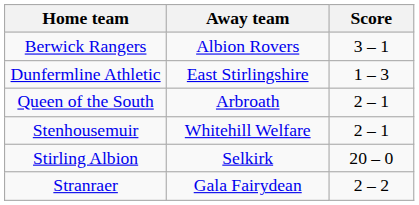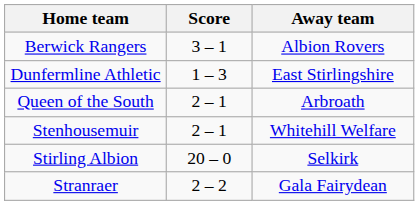columns swapped: Score <-> Away team
